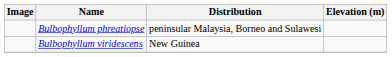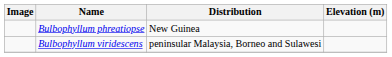Bulbophyllum phreatiopse | Distribution: peninsular Malaysia, Borneo and Sulawesi -> New Guinea
Bulbophyllum viridescens | Distribution: New Guinea -> peninsular Malaysia, Borneo and Sulawesi
